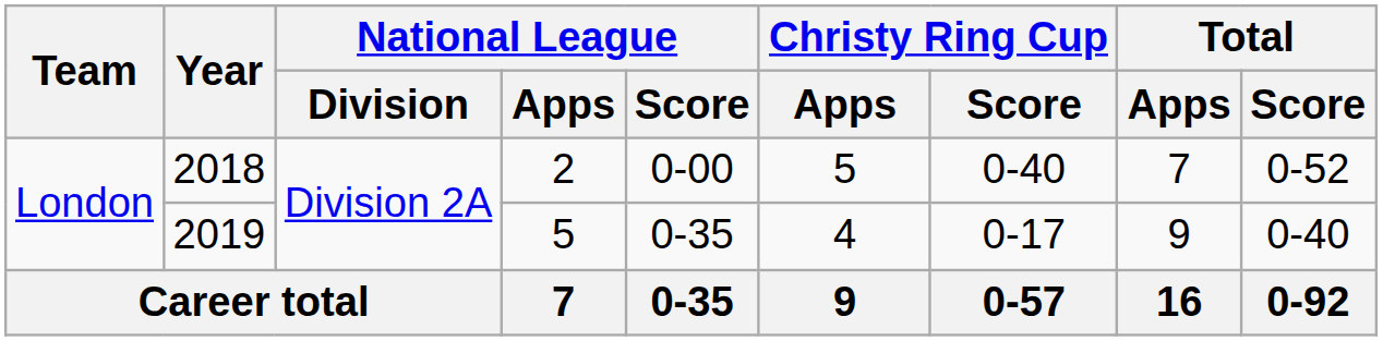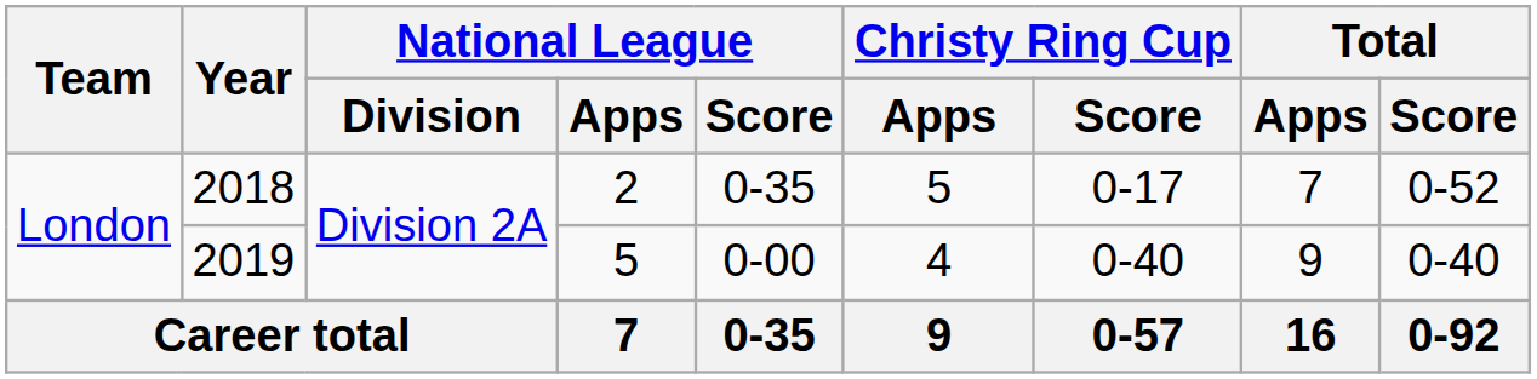2018 | National League / Score: 0-00 -> 0-35
2018 | Christy Ring Cup / Score: 0-40 -> 0-17
2019 | National League / Score: 0-35 -> 0-00
2019 | Christy Ring Cup / Score: 0-17 -> 0-40
